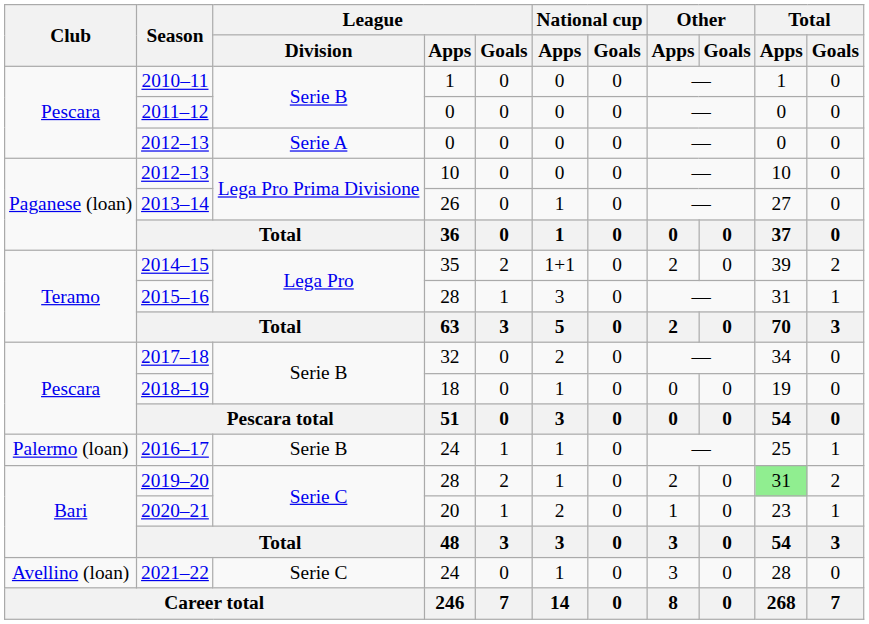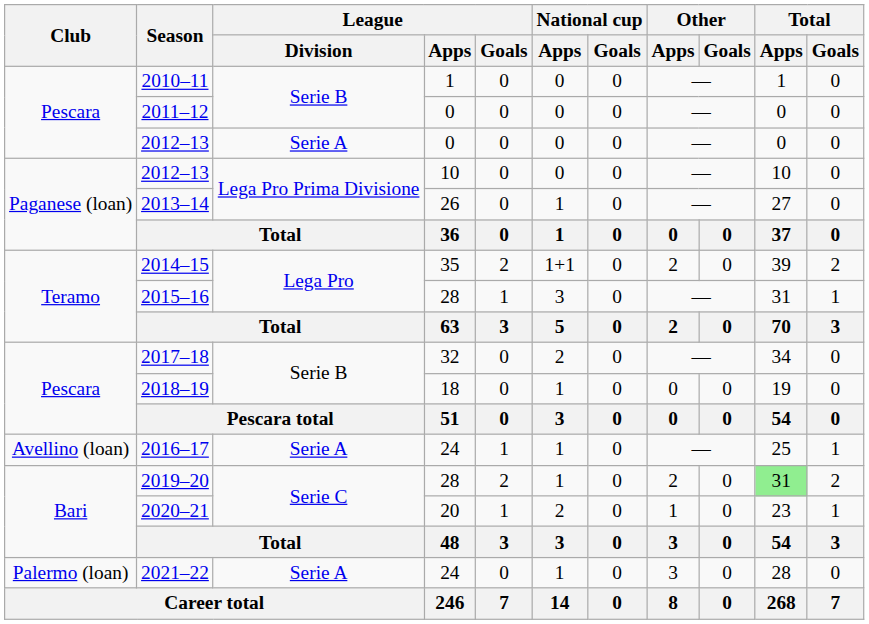2016–17 | Club: Palermo (loan) -> Avellino (loan)
2016–17 | League / Division: Serie B -> Serie A
2021–22 | Club: Avellino (loan) -> Palermo (loan)
2021–22 | League / Division: Serie C -> Serie A
